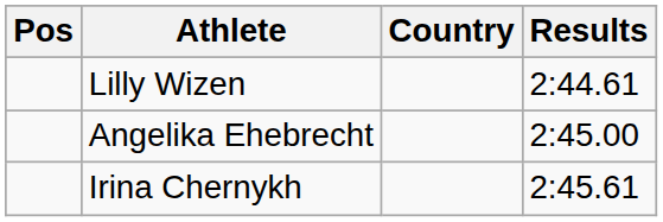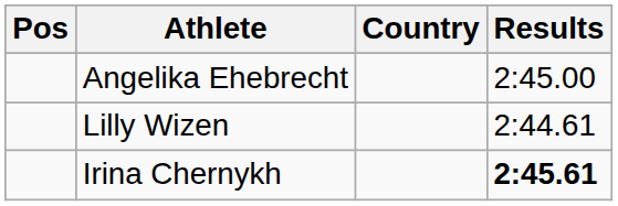rows swapped: Lilly Wizen <-> Angelika Ehebrecht
Irina Chernykh | Results: normal -> bold
